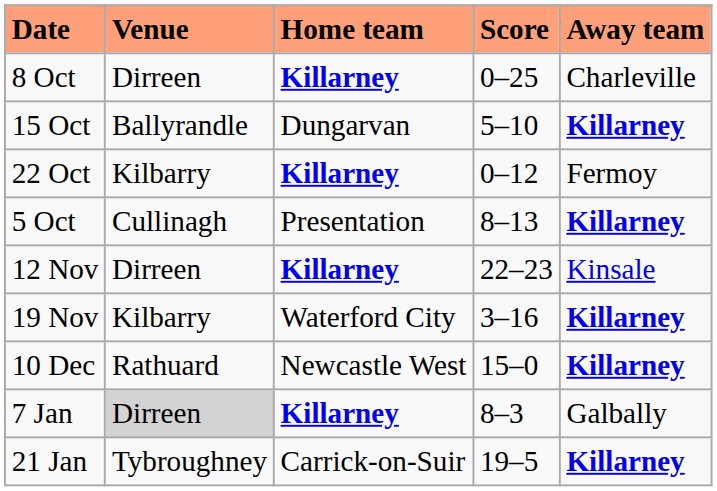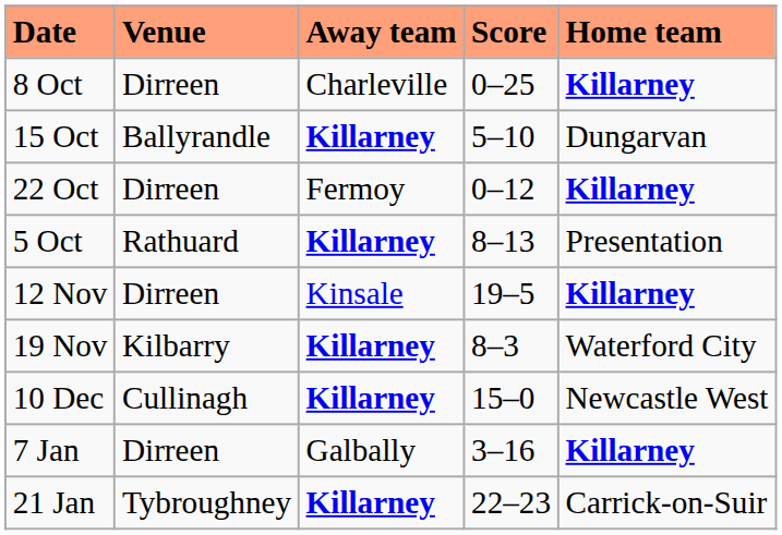columns swapped: Home team <-> Away team
22 Oct | Venue: Kilbarry -> Dirreen
5 Oct | Venue: Cullinagh -> Rathuard
12 Nov | Score: 22–23 -> 19–5
19 Nov | Score: 3–16 -> 8–3
10 Dec | Venue: Rathuard -> Cullinagh
7 Jan | Venue: lightgrey background -> no background
7 Jan | Score: 8–3 -> 3–16
21 Jan | Score: 19–5 -> 22–23
